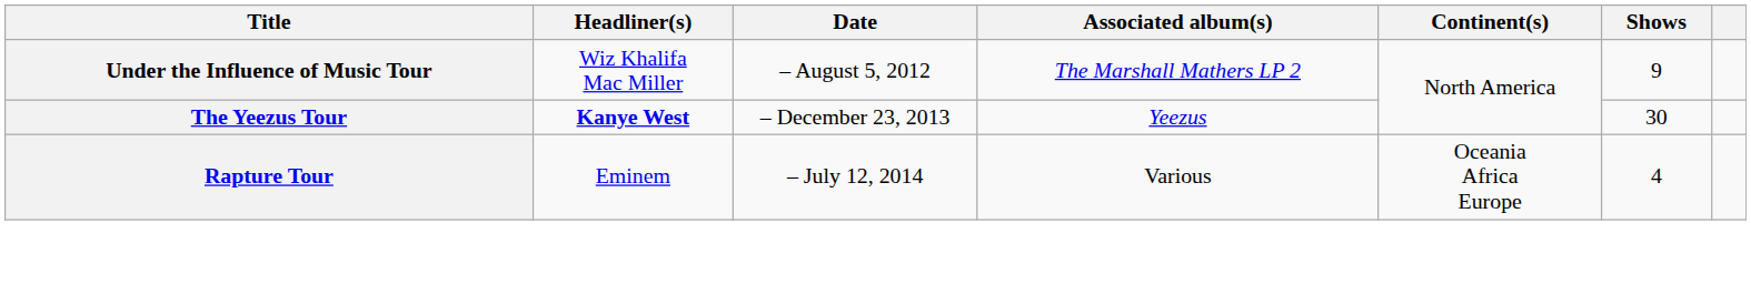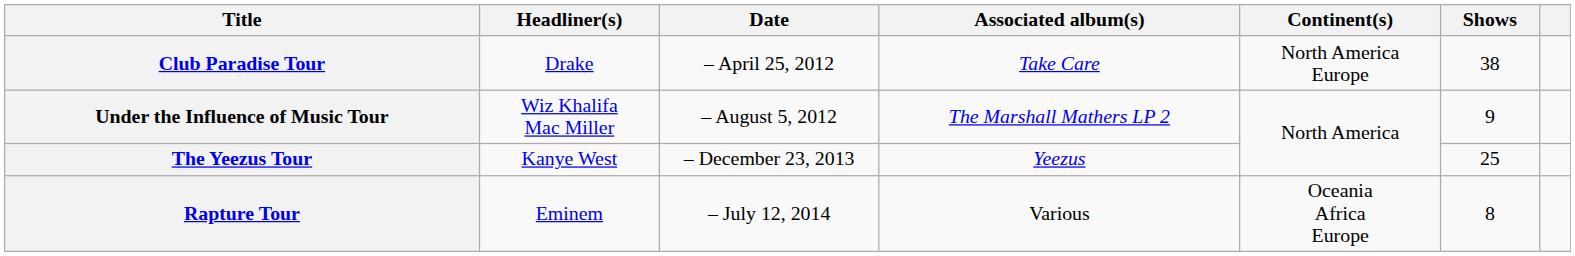+ row: Club Paradise Tour | Drake | – April 25, 2012 | Take Care | North America Europe | 38
The Yeezus Tour | Headliner(s): bold -> normal
The Yeezus Tour | Shows: 30 -> 25
Rapture Tour | Shows: 4 -> 8
